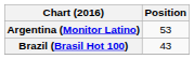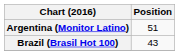Argentina (Monitor Latino) | Position: 53 -> 51
